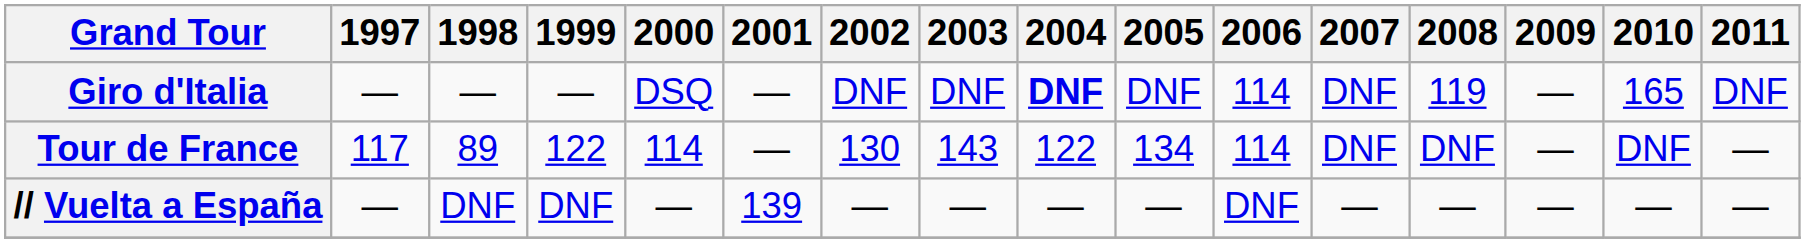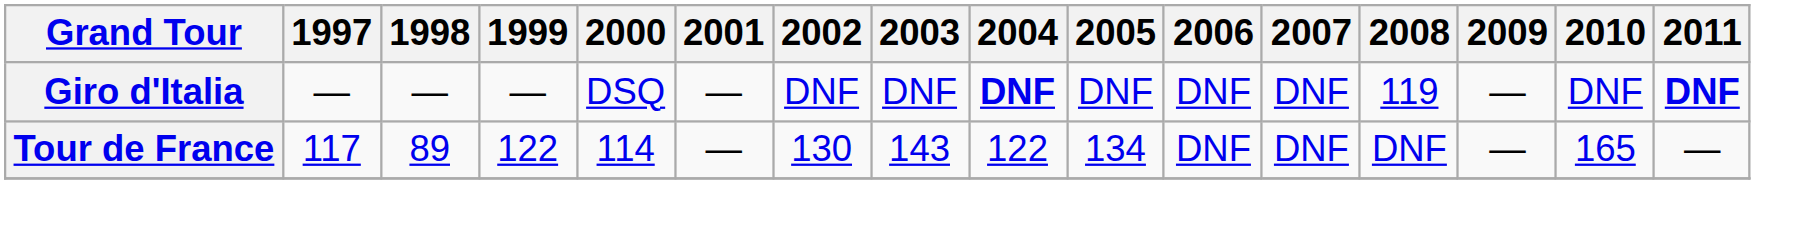Giro d'Italia | 2006: 114 -> DNF
Giro d'Italia | 2010: 165 -> DNF
Giro d'Italia | 2011: normal -> bold
Tour de France | 2006: 114 -> DNF
Tour de France | 2010: DNF -> 165
- row: // Vuelta a España | — | DNF | DNF | — | 139 | — | — | — | — | DNF | — | — | — | — | —
